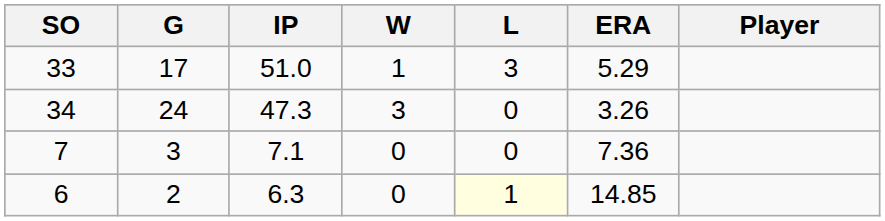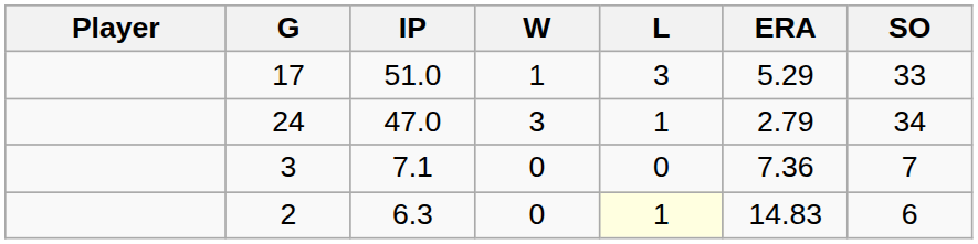columns swapped: Player <-> SO
24 | IP: 47.3 -> 47.0
24 | L: 0 -> 1
24 | ERA: 3.26 -> 2.79
2 | ERA: 14.85 -> 14.83
